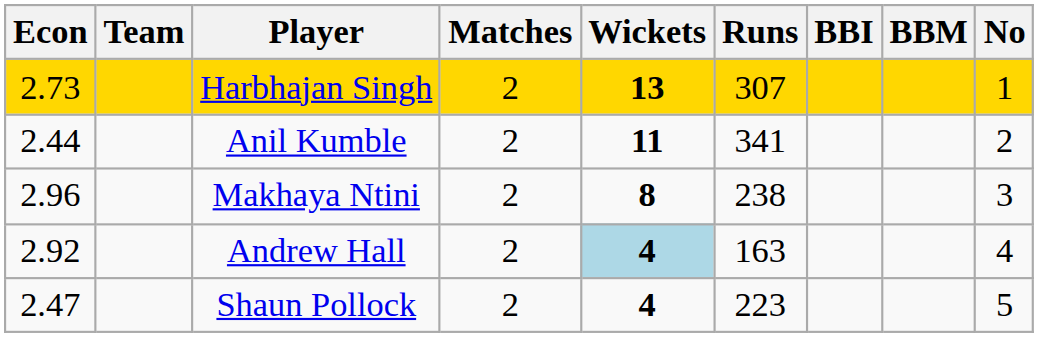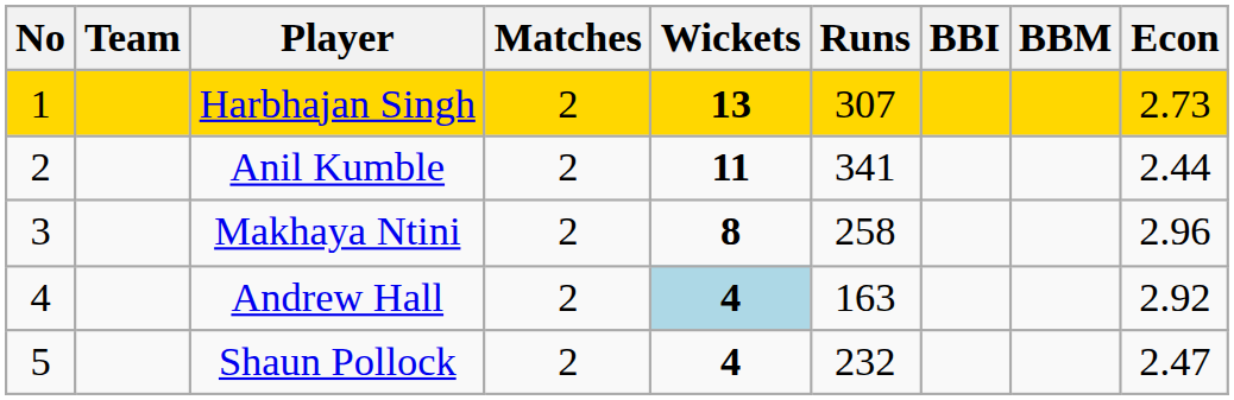columns swapped: No <-> Econ
Makhaya Ntini | Runs: 238 -> 258
Shaun Pollock | Runs: 223 -> 232
